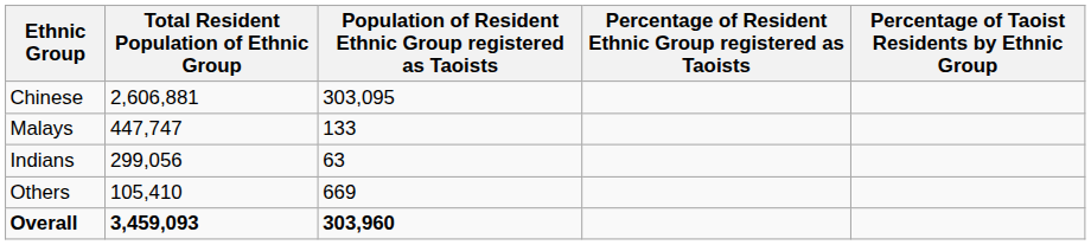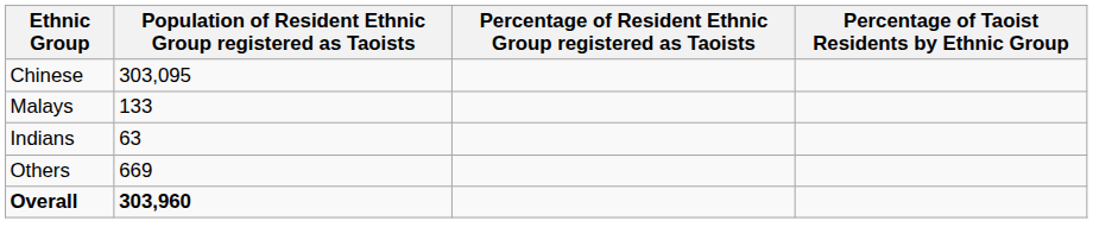- column: Total Resident Population of Ethnic Group | 2,606,881 | 447,747 | 299,056 | 105,410 | 3,459,093
